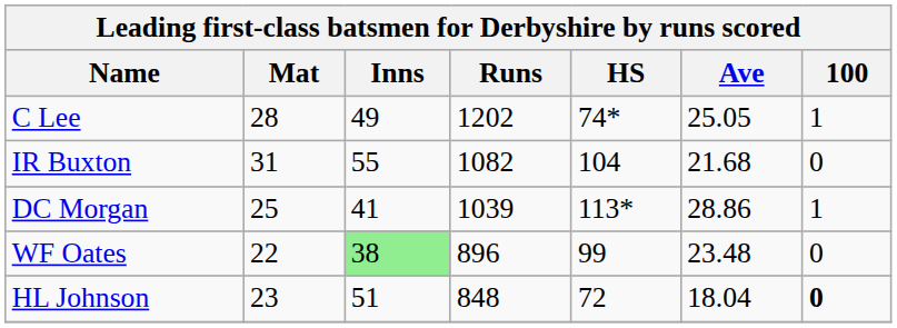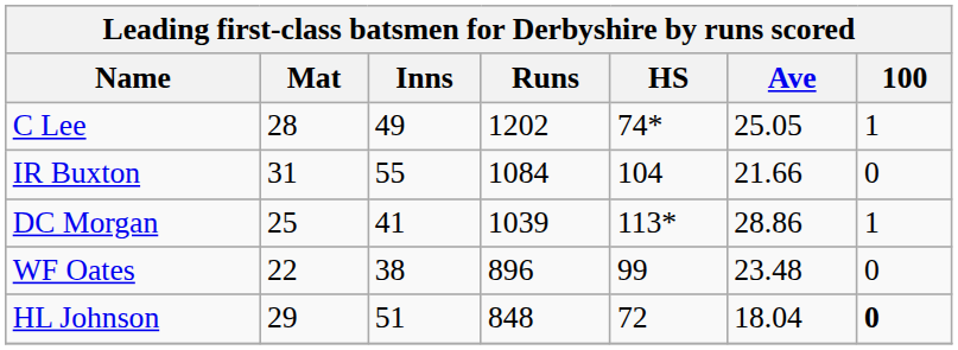IR Buxton | Runs: 1082 -> 1084
IR Buxton | Ave: 21.68 -> 21.66
WF Oates | Inns: lightgreen background -> no background
HL Johnson | Mat: 23 -> 29
